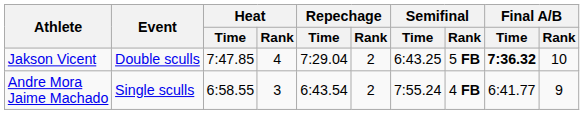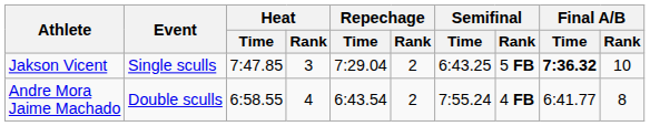Jakson Vicent | Event: Double sculls -> Single sculls
Jakson Vicent | Heat / Rank: 4 -> 3
Andre Mora Jaime Machado | Event: Single sculls -> Double sculls
Andre Mora Jaime Machado | Heat / Rank: 3 -> 4
Andre Mora Jaime Machado | Final A/B / Rank: 9 -> 8
